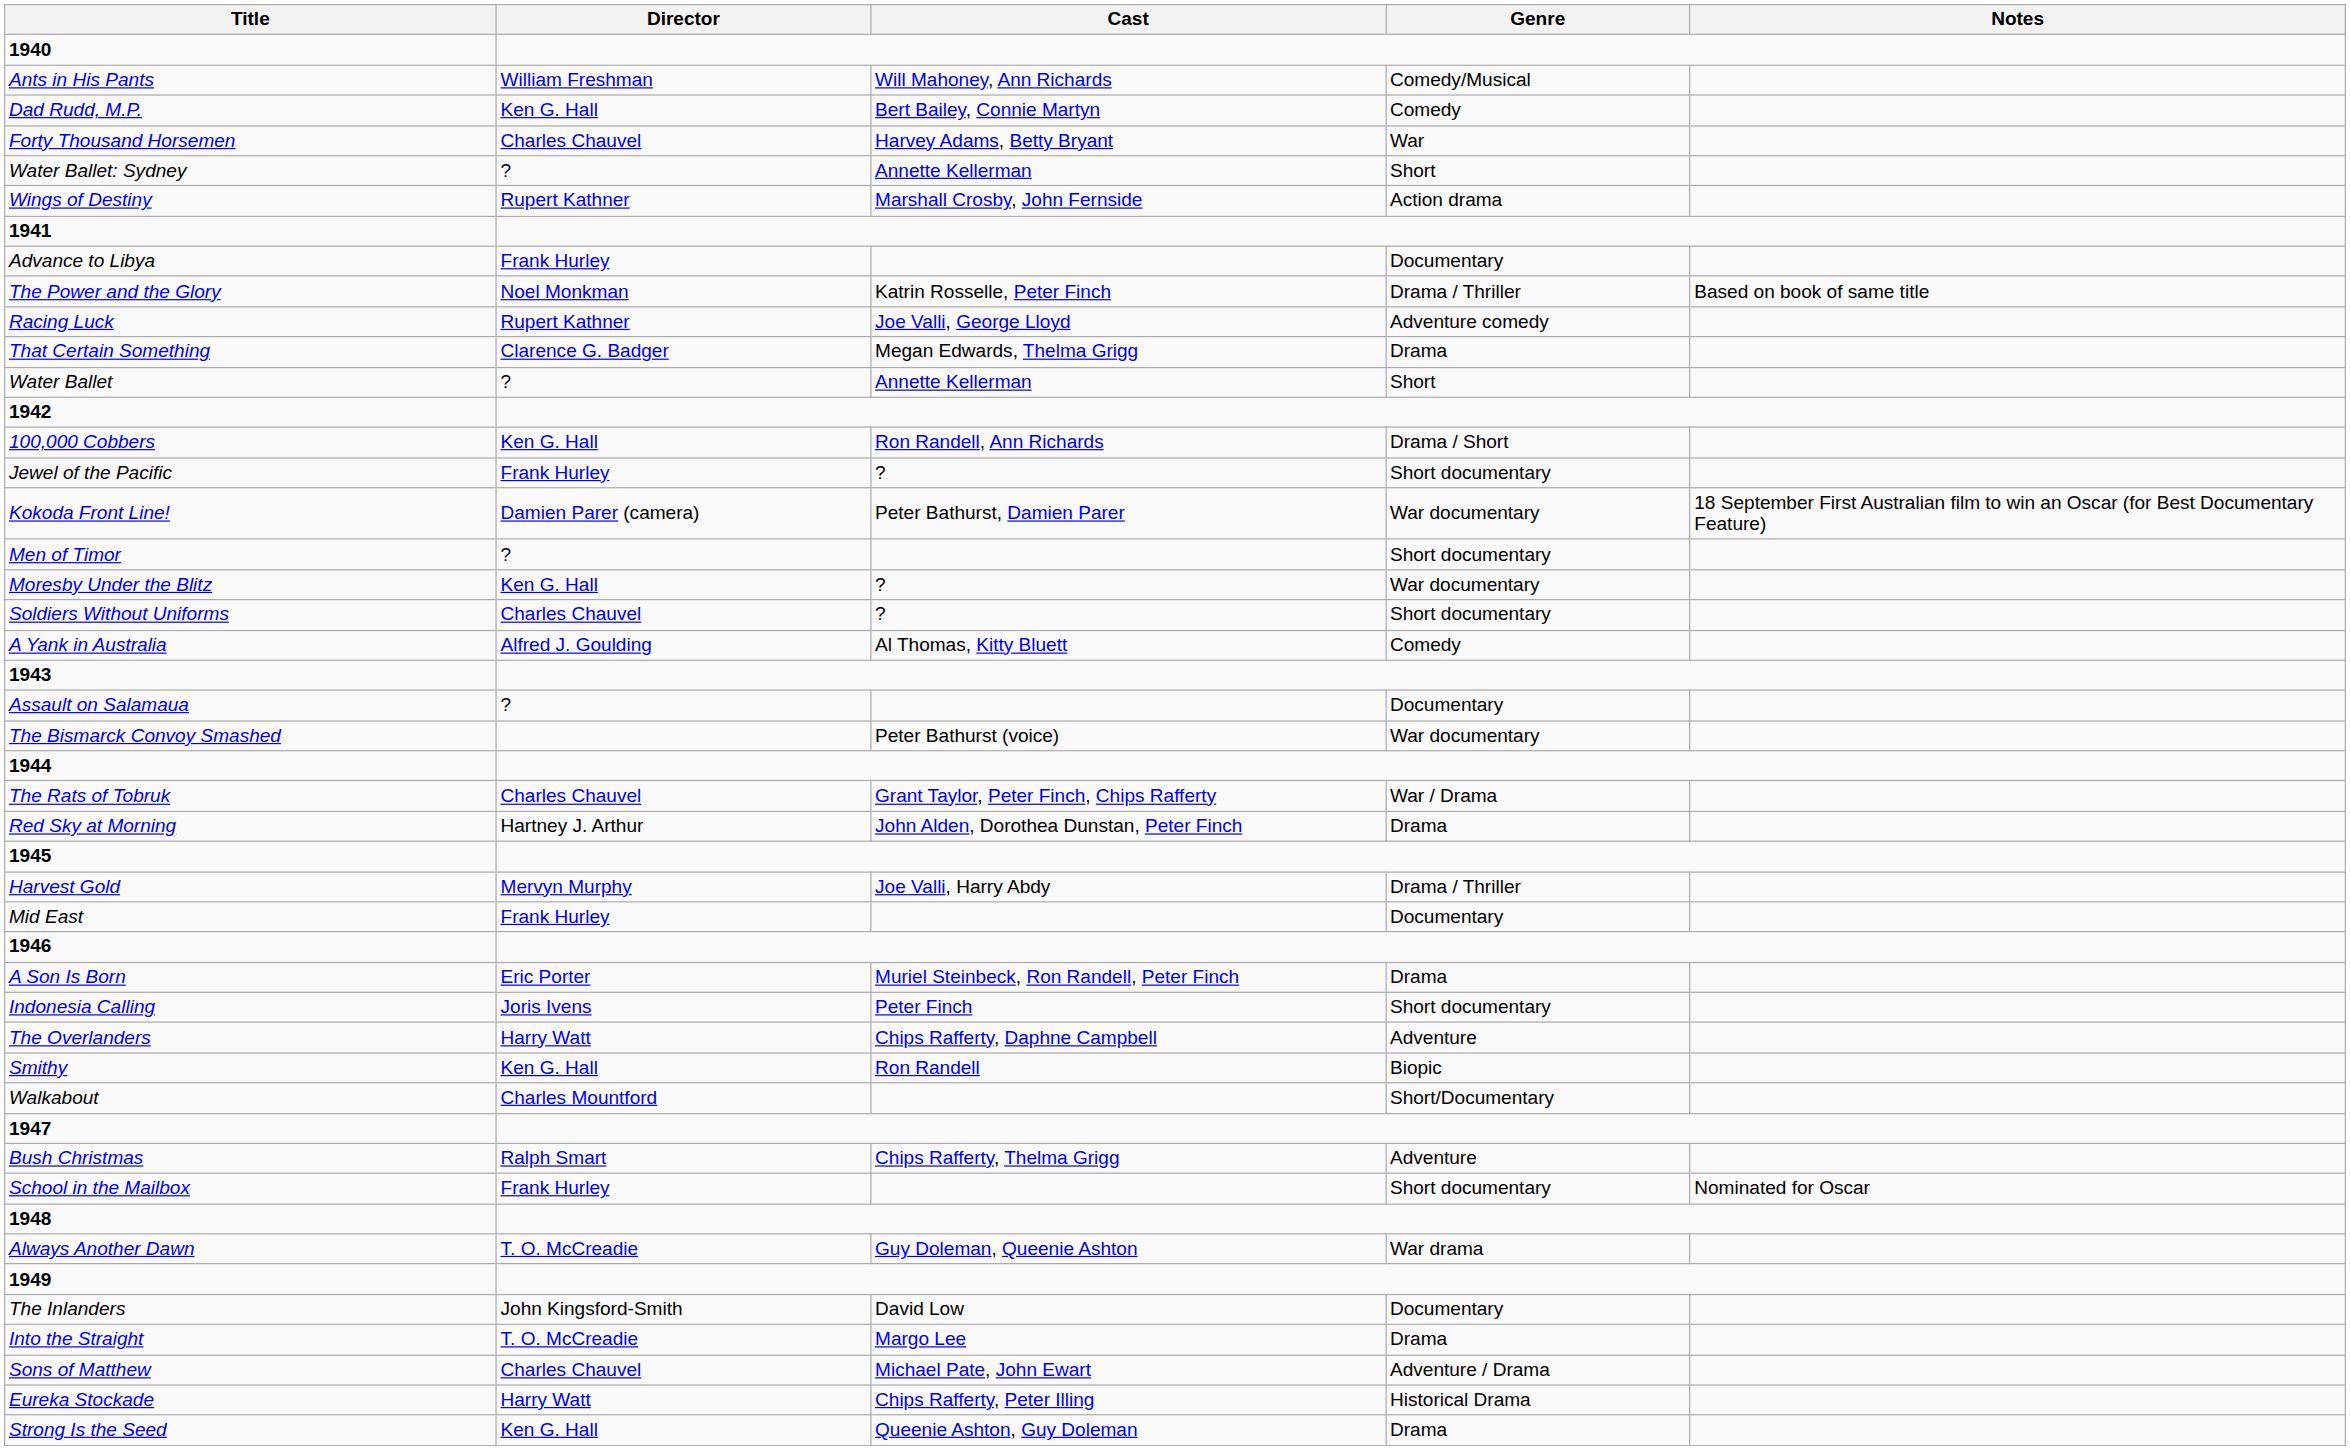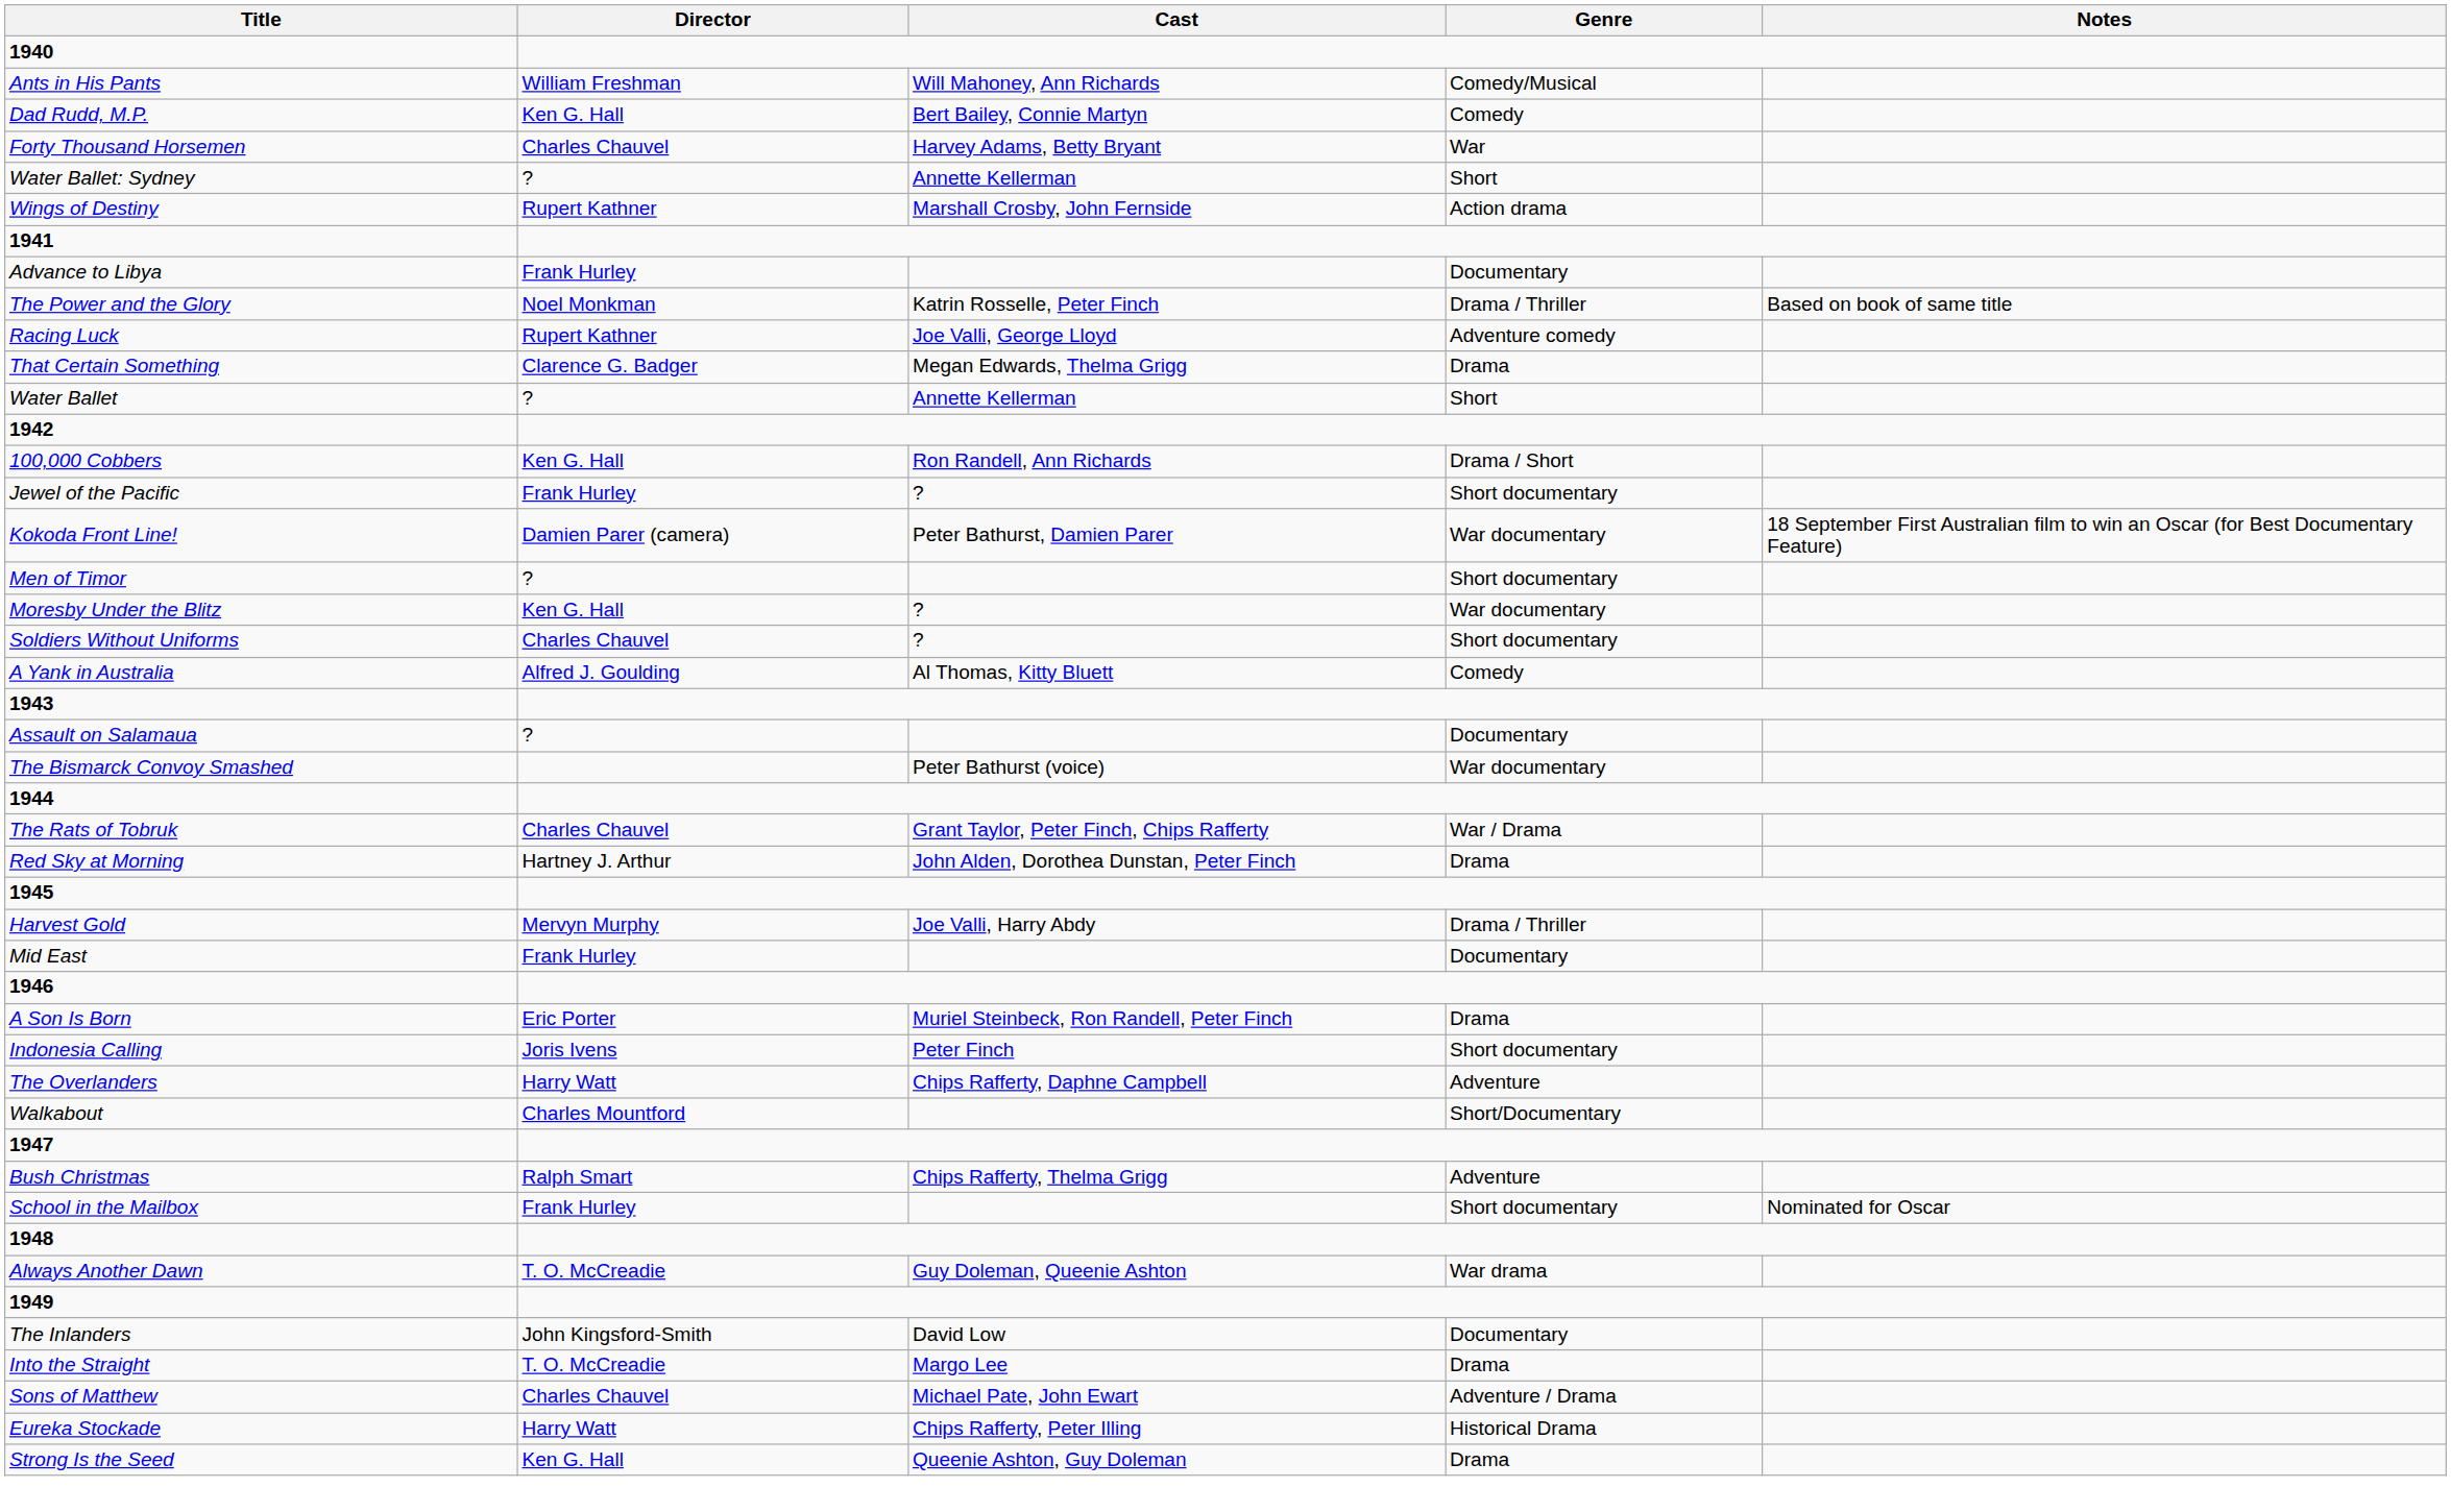- row: Smithy | Ken G. Hall | Ron Randell | Biopic
